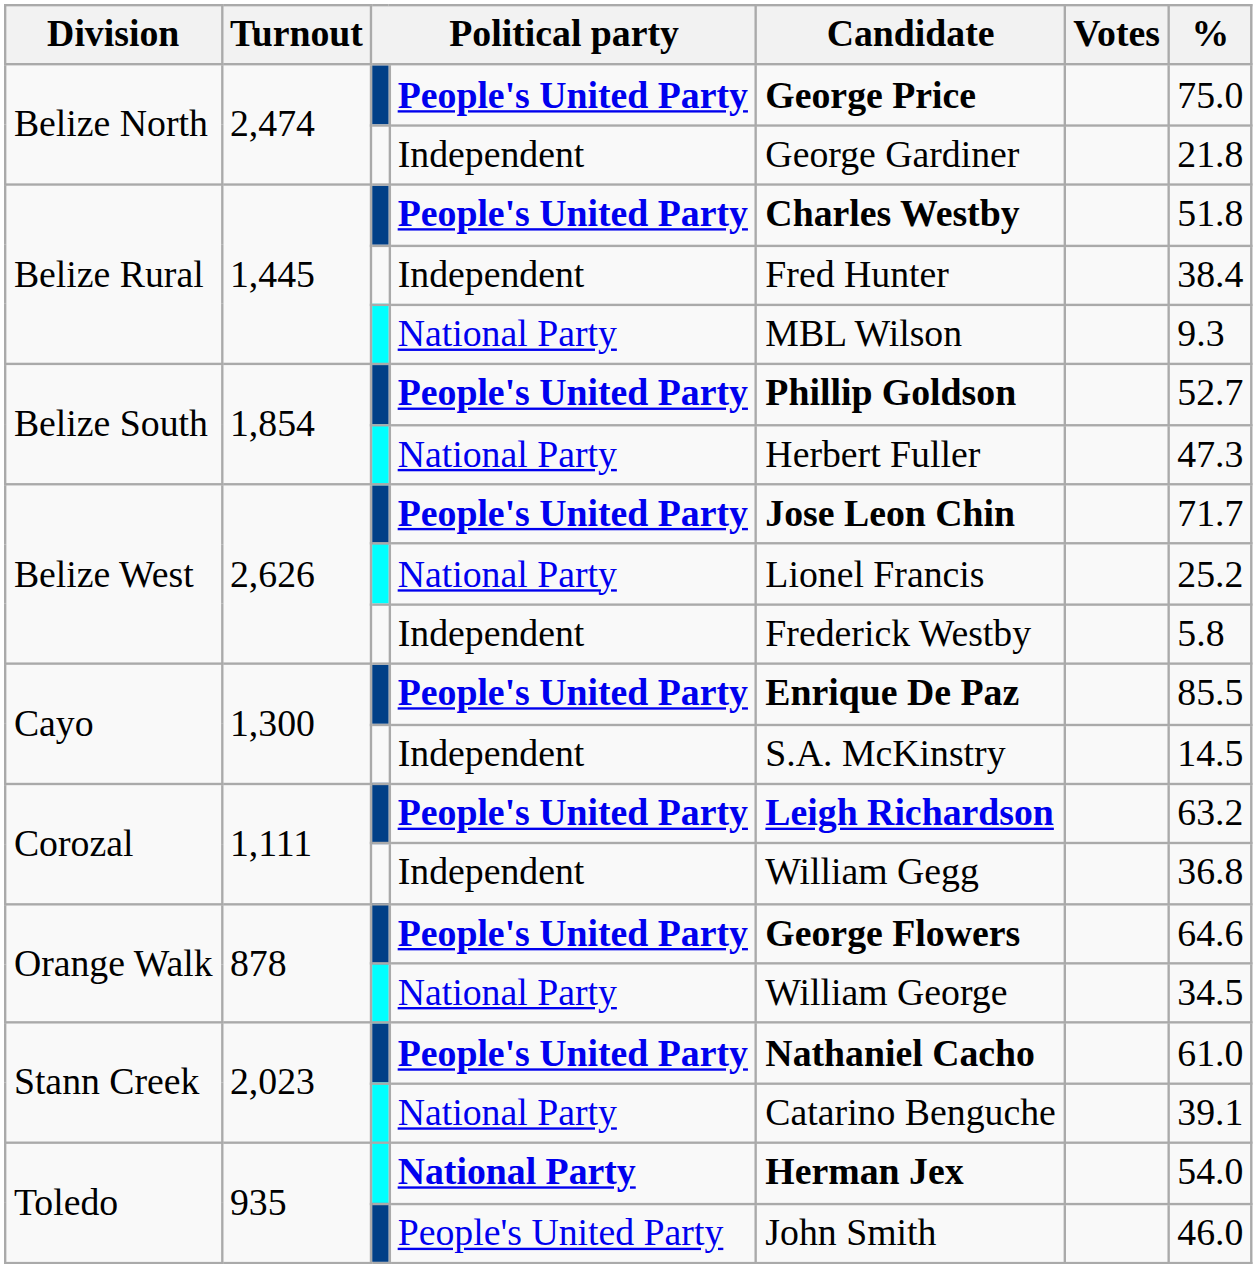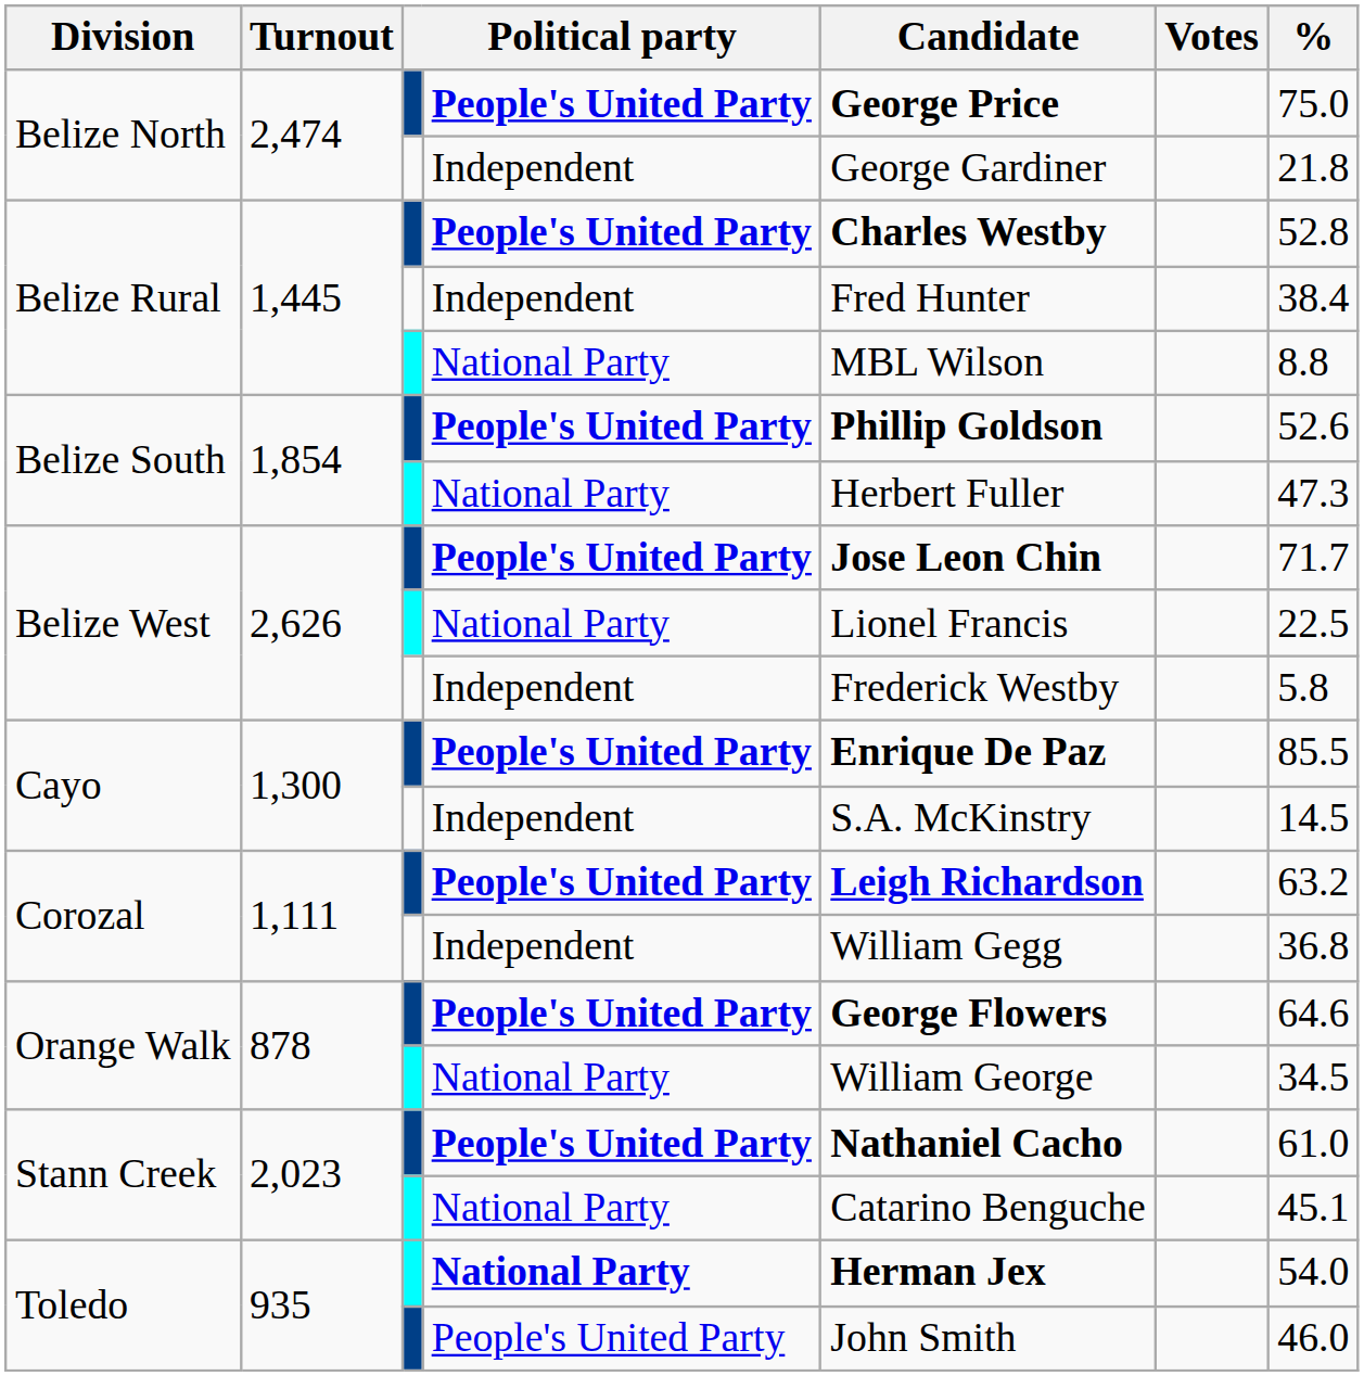Belize Rural / People's United Party | %: 51.8 -> 52.8
Belize Rural / National Party | %: 9.3 -> 8.8
Belize South / People's United Party | %: 52.7 -> 52.6
Belize West / National Party | %: 25.2 -> 22.5
Stann Creek / National Party | %: 39.1 -> 45.1
